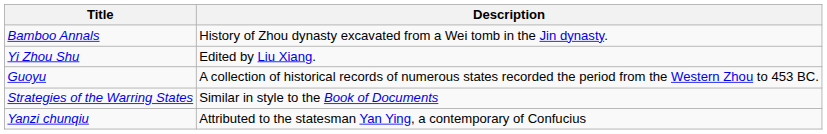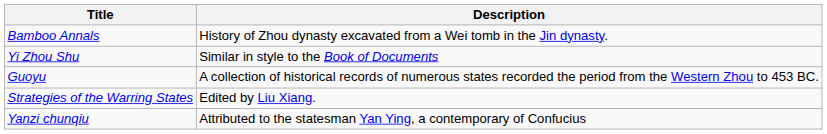Yi Zhou Shu | Description: Edited by Liu Xiang. -> Similar in style to the Book of Documents
Strategies of the Warring States | Description: Similar in style to the Book of Documents -> Edited by Liu Xiang.
